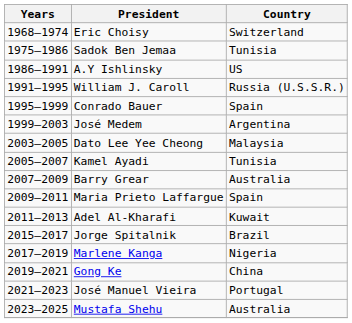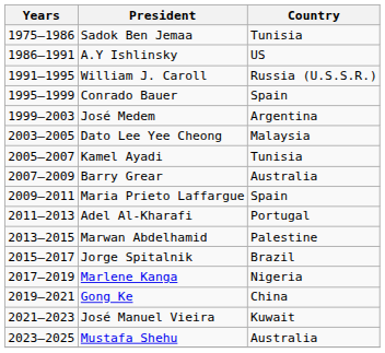- row: 1968–1974 | Eric Choisy | Switzerland
Adel Al-Kharafi | Country: Kuwait -> Portugal
+ row: 2013–2015 | Marwan Abdelhamid | Palestine
José Manuel Vieira | Country: Portugal -> Kuwait
